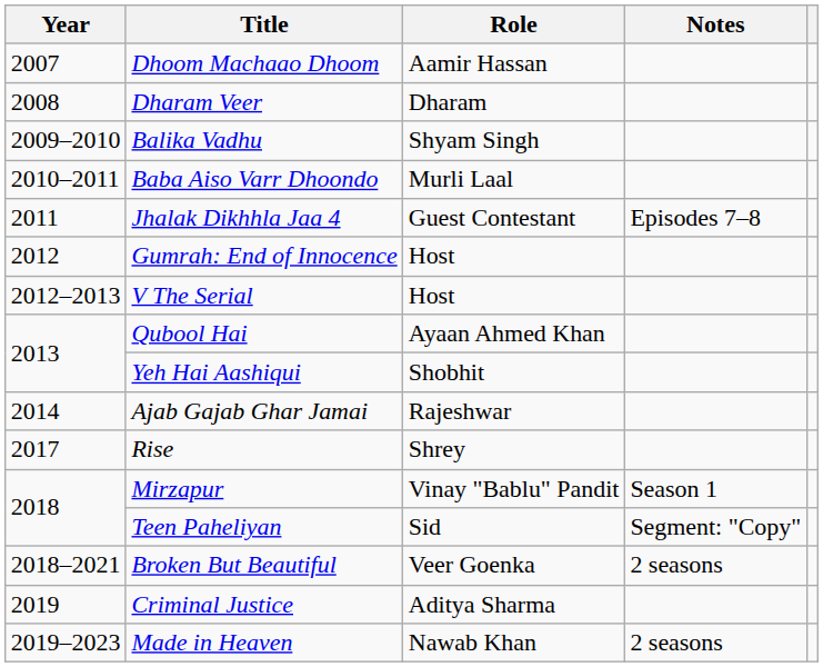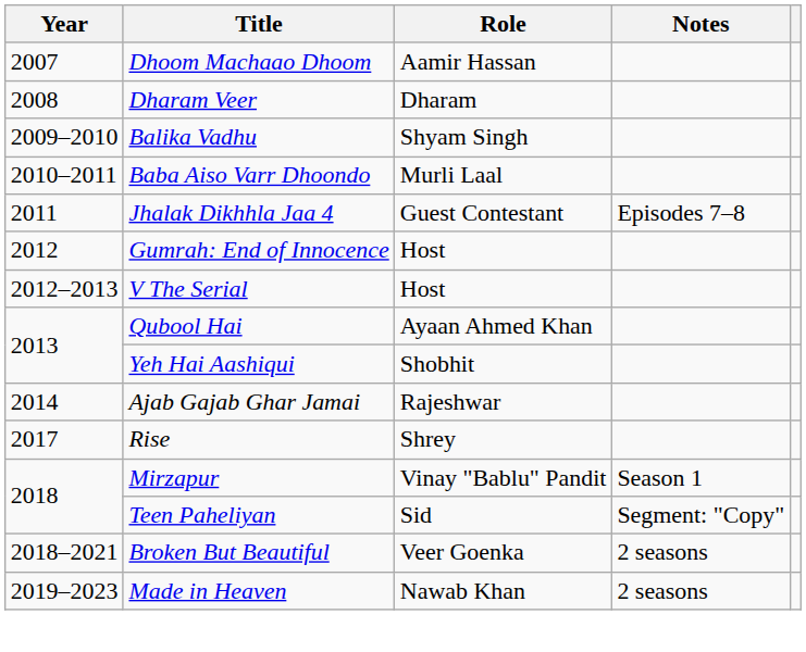- row: 2019 | Criminal Justice | Aditya Sharma
